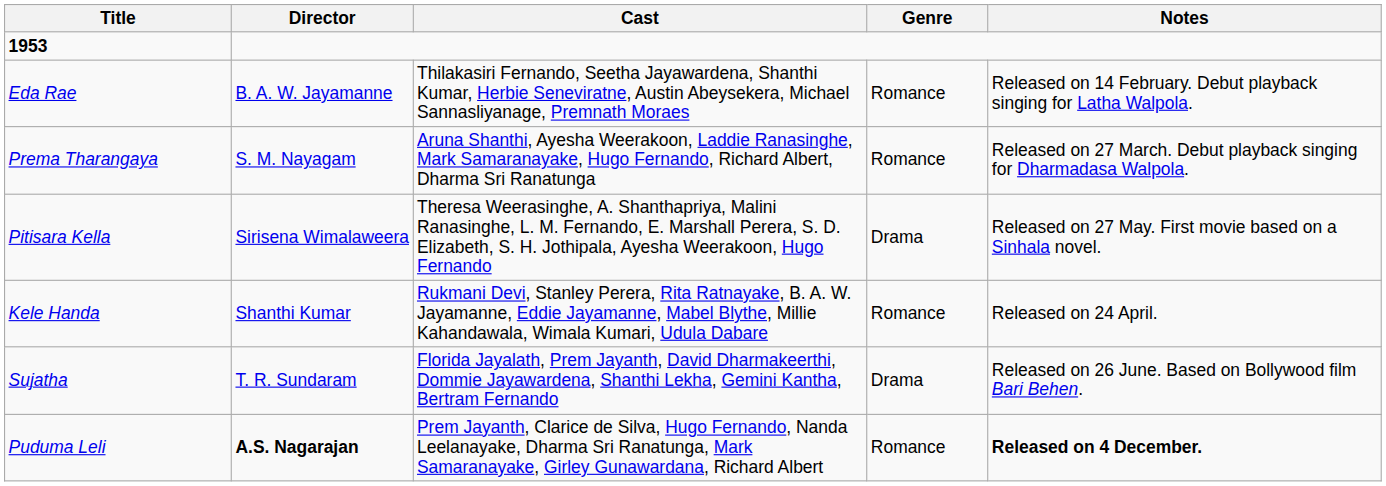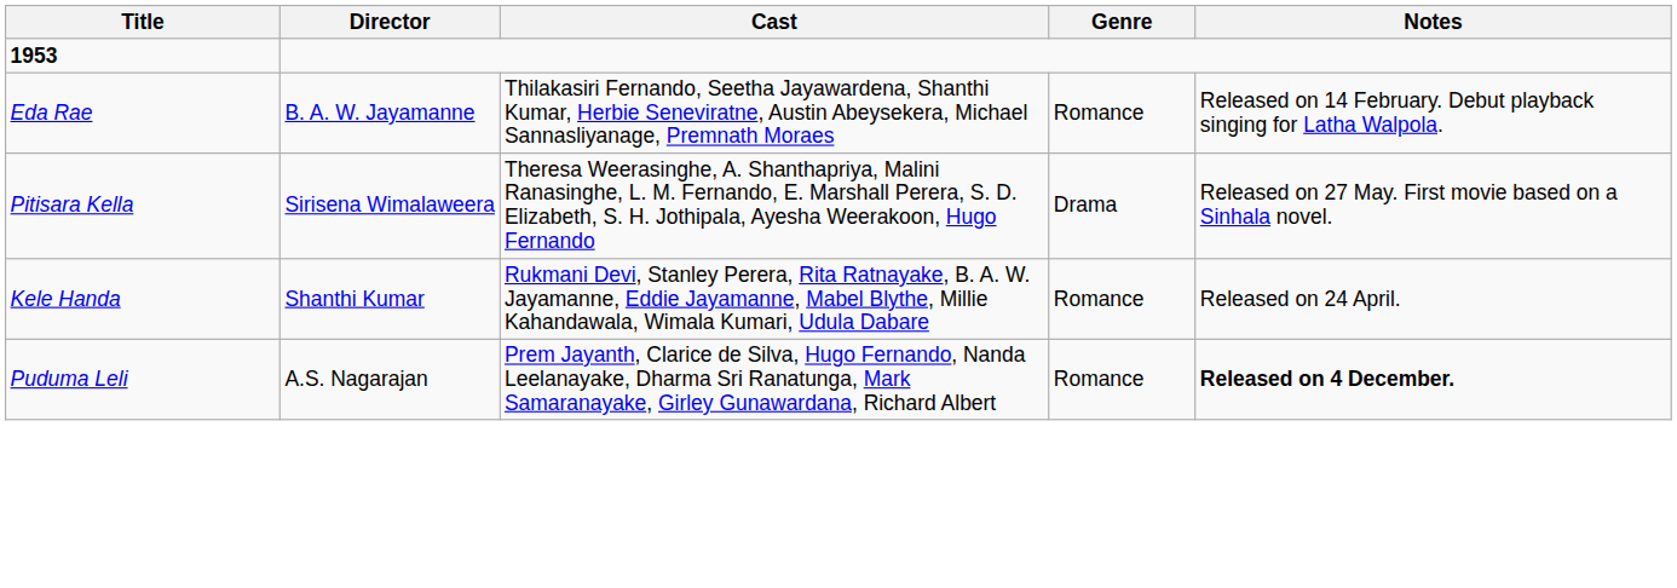- row: Prema Tharangaya | S. M. Nayagam | Aruna Shanthi, Ayesha Weerakoon, Laddie Ranasinghe, Mark Samaranayake, Hugo Fernando, Richard Albert, Dharma Sri Ranatunga | Romance | Released on 27 March. Debut playback singing for Dharmadasa Walpola.
- row: Sujatha | T. R. Sundaram | Florida Jayalath, Prem Jayanth, David Dharmakeerthi, Dommie Jayawardena, Shanthi Lekha, Gemini Kantha, Bertram Fernando | Drama | Released on 26 June. Based on Bollywood film Bari Behen.
Puduma Leli | Director: bold -> normal
